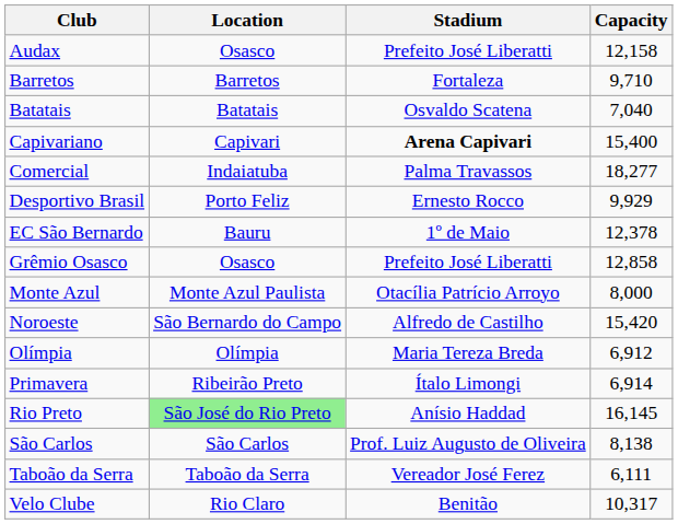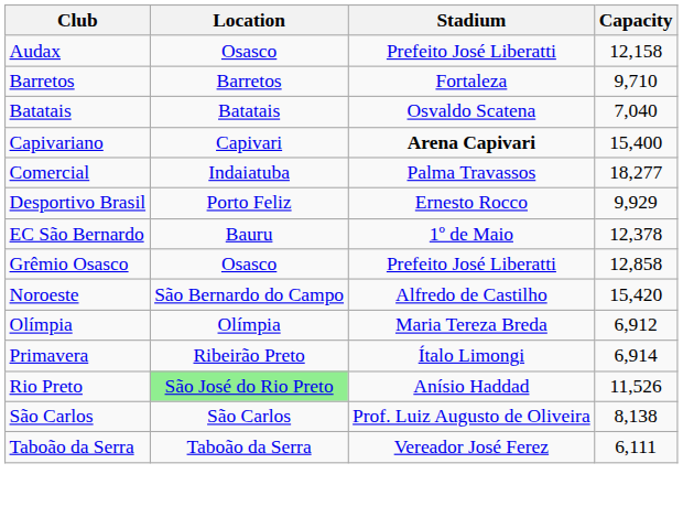- row: Monte Azul | Monte Azul Paulista | Otacília Patrício Arroyo | 8,000
Rio Preto | Capacity: 16,145 -> 11,526
- row: Velo Clube | Rio Claro | Benitão | 10,317
